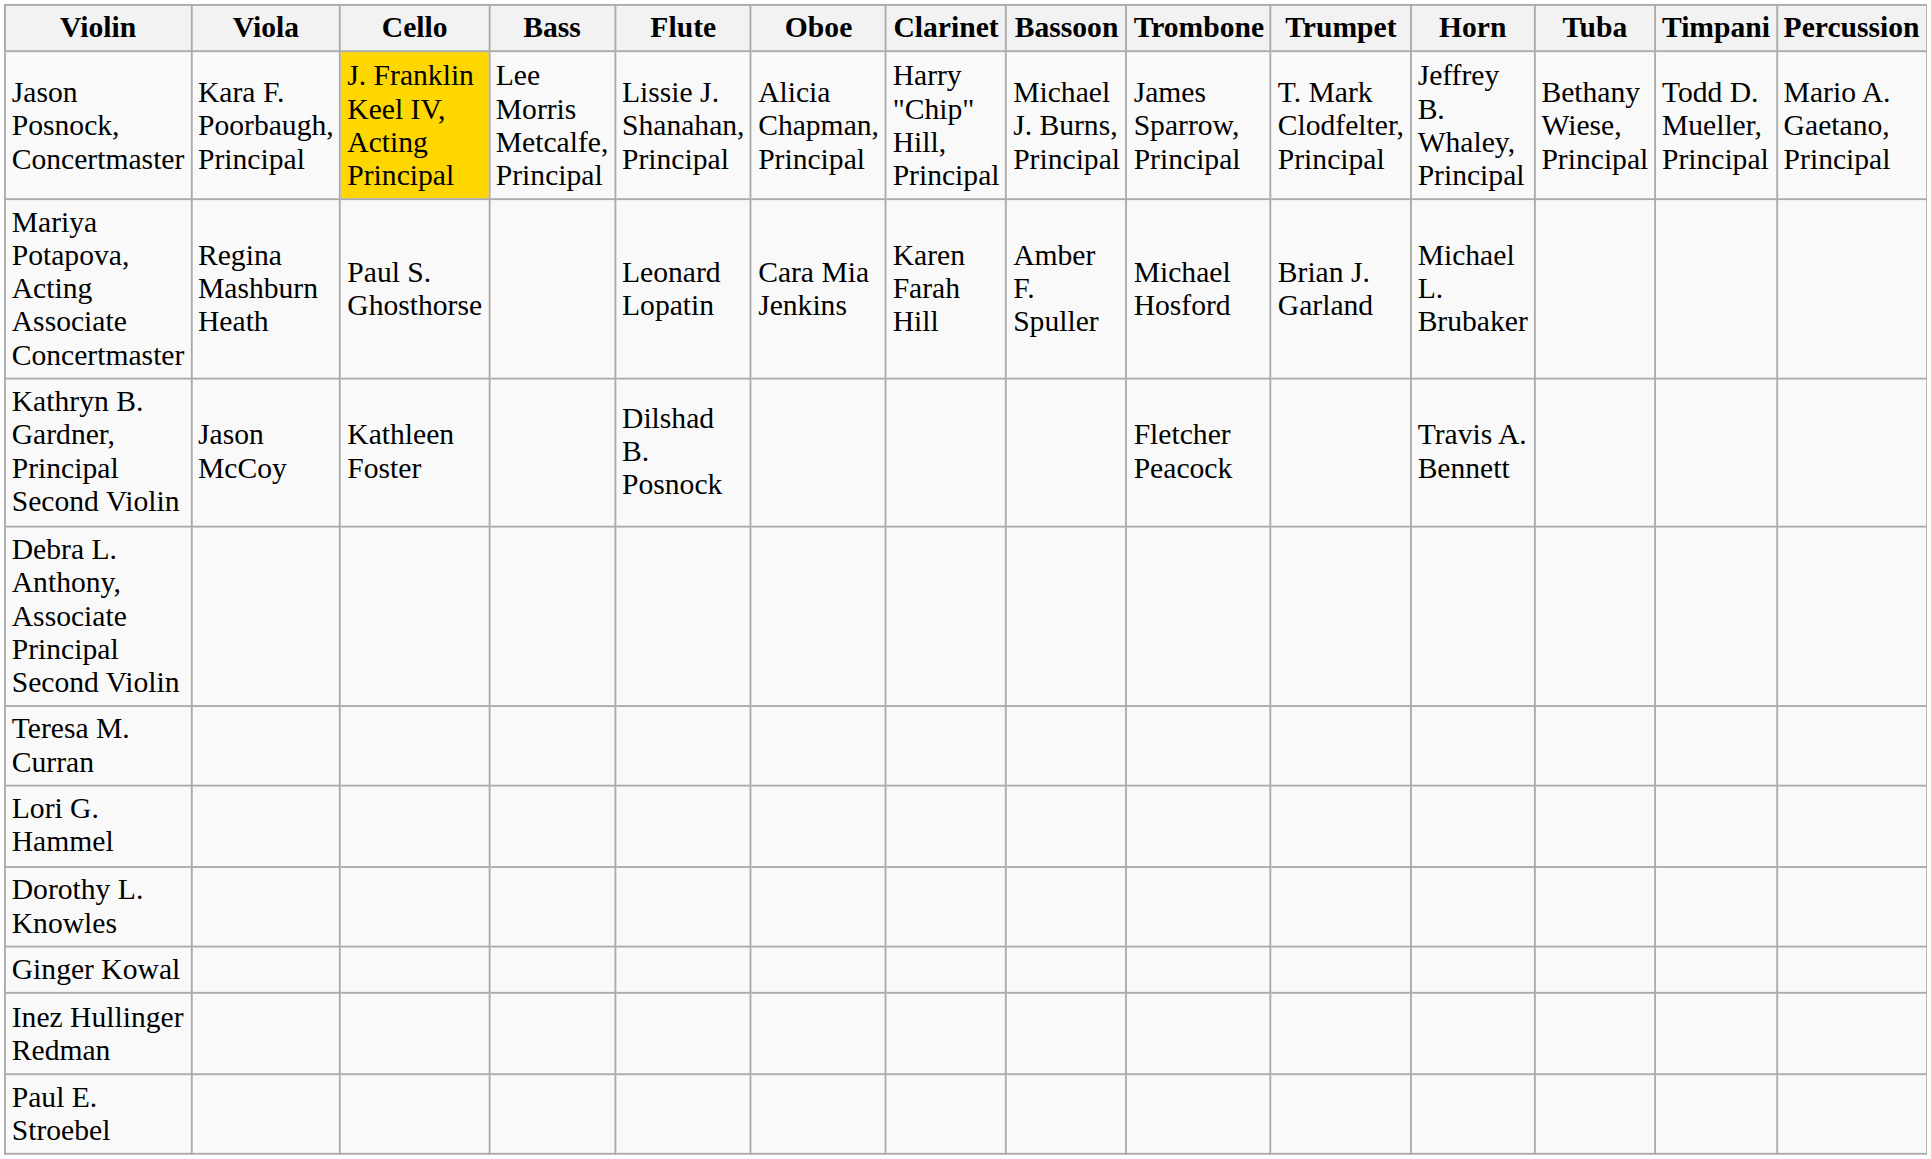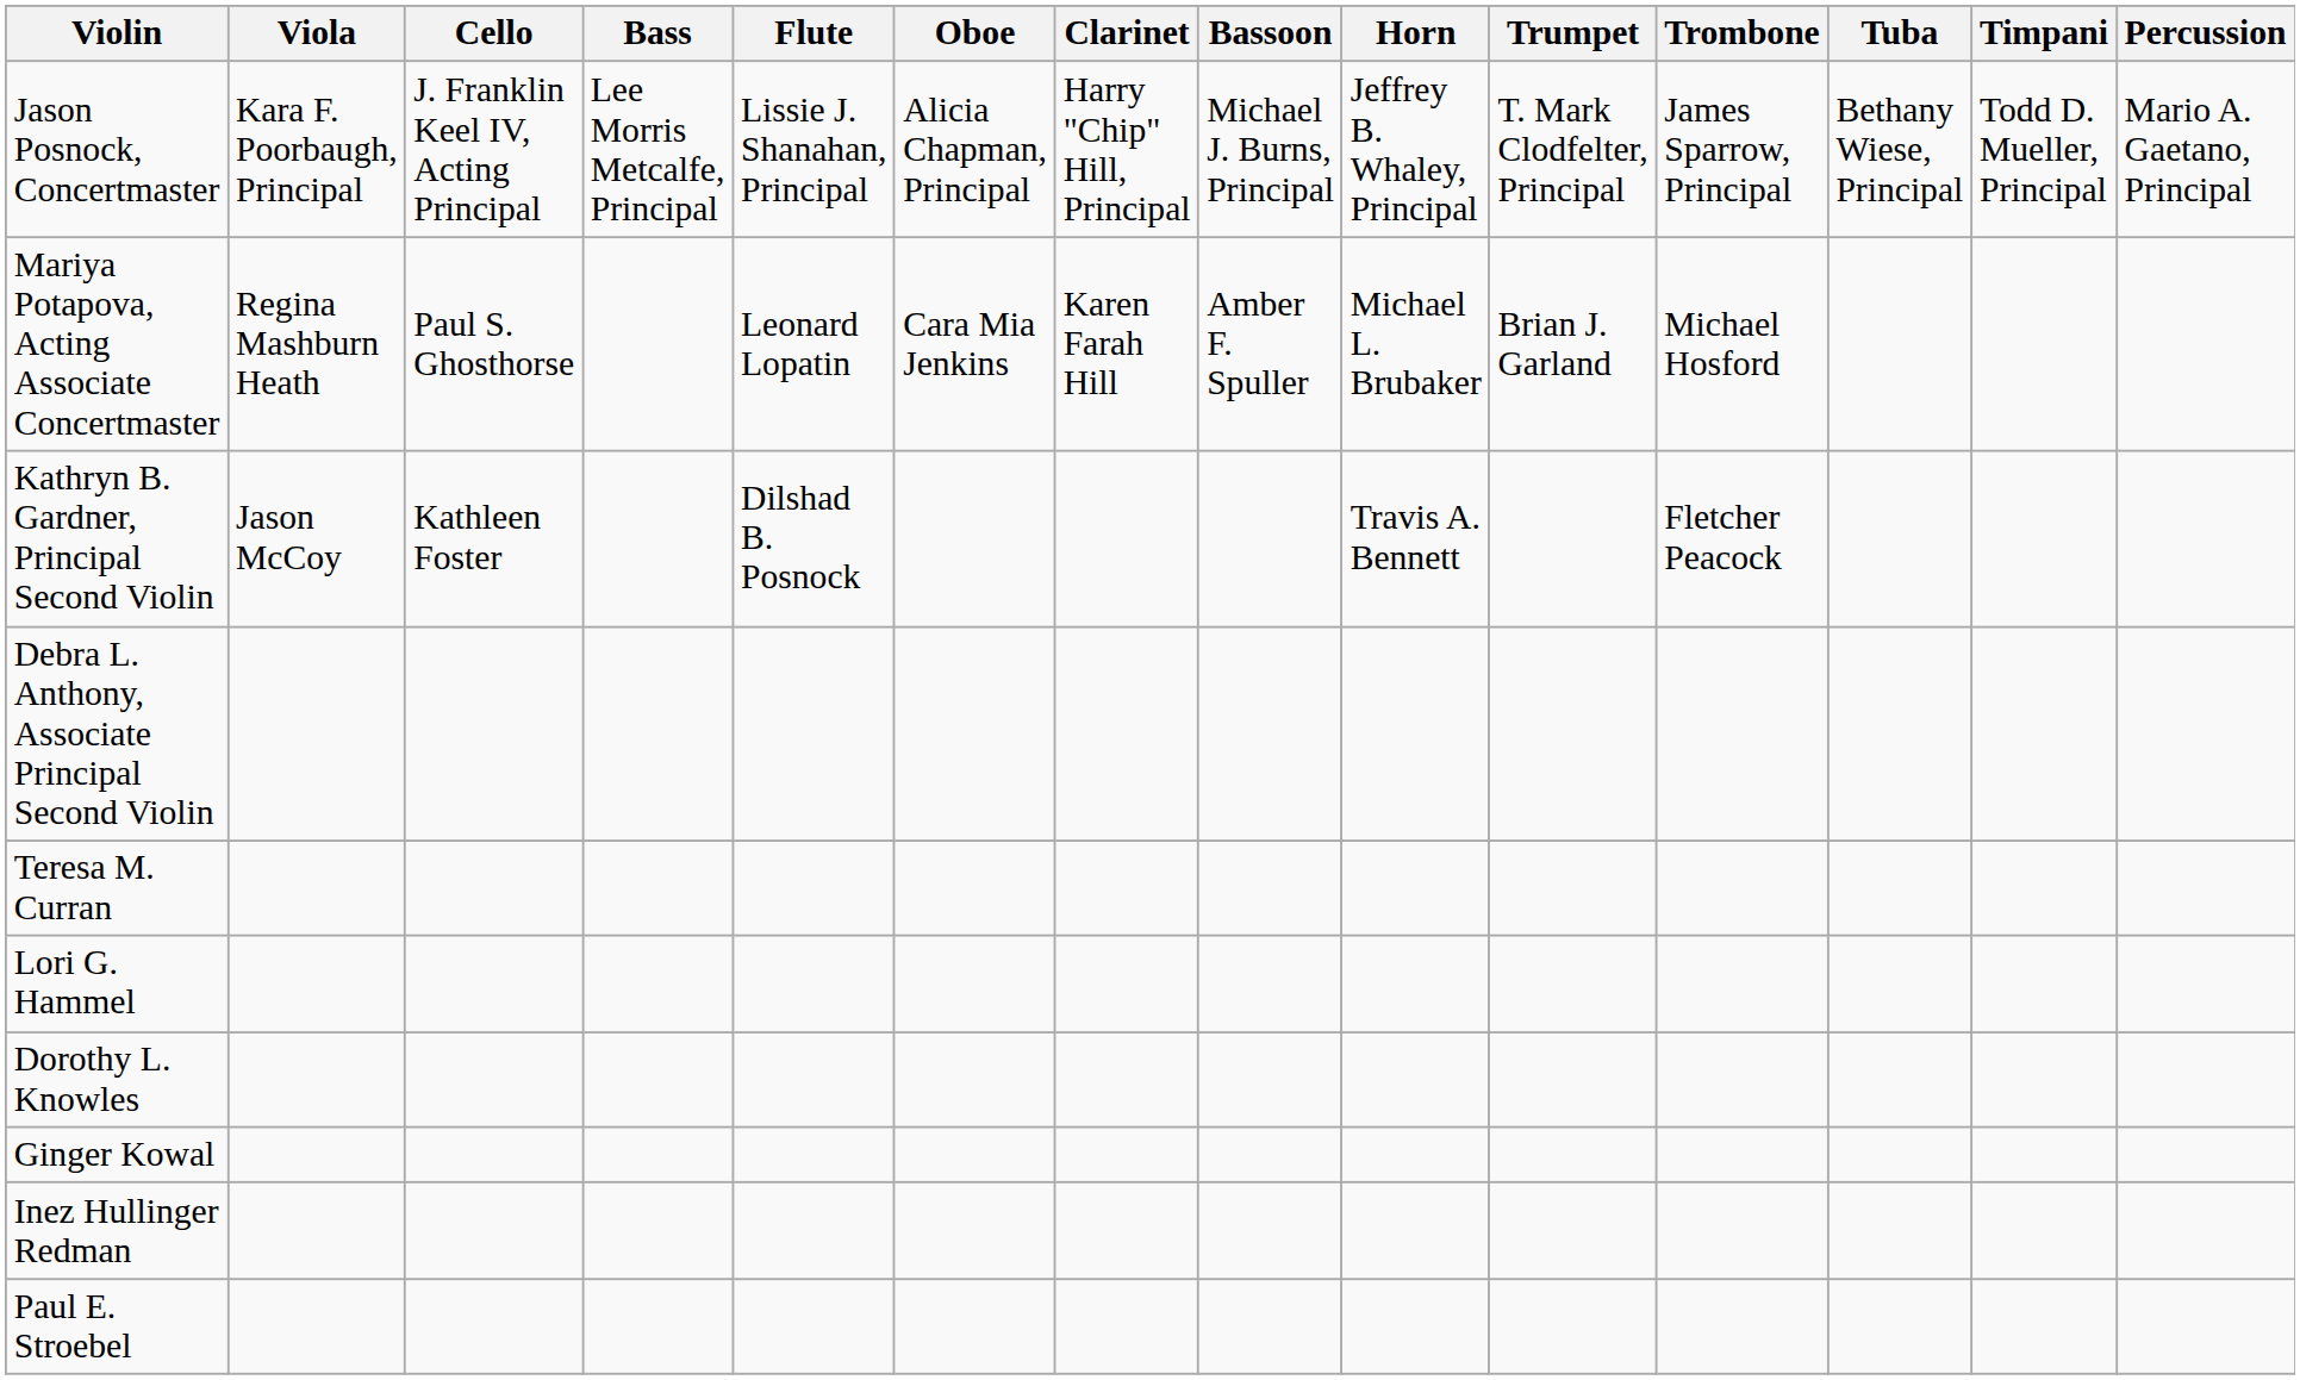columns swapped: Horn <-> Trombone
Jason Posnock, Concertmaster | Cello: gold background -> no background
